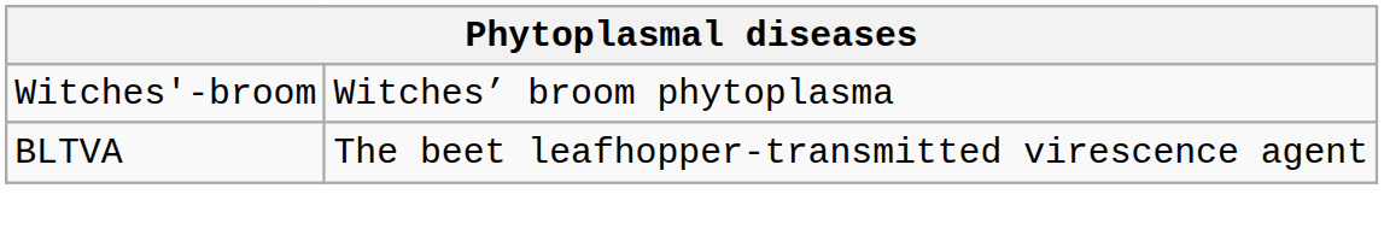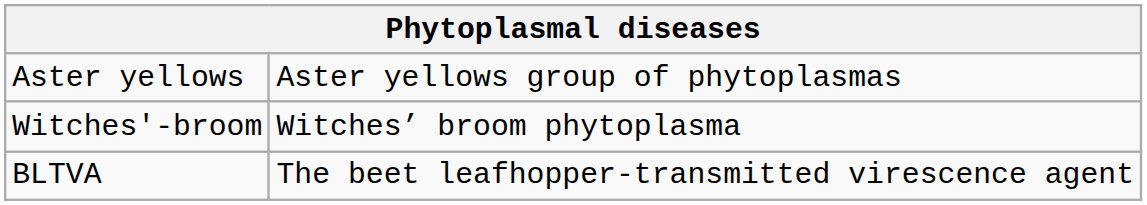+ row: Aster yellows | Aster yellows group of phytoplasmas
